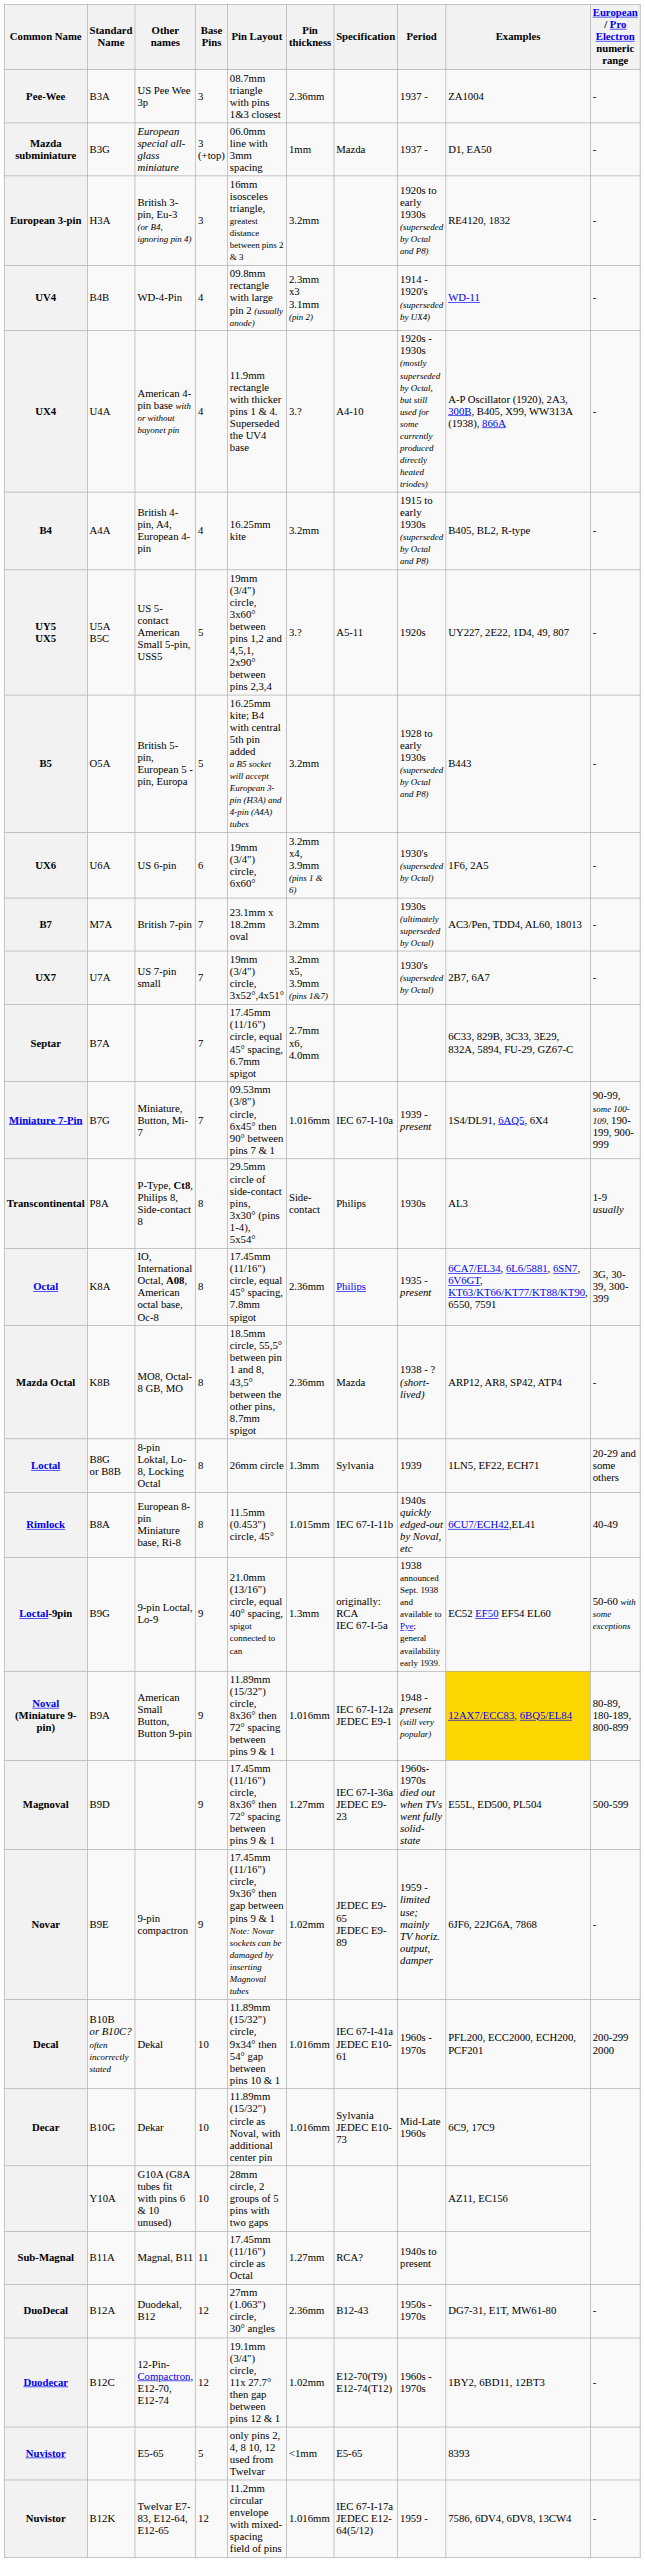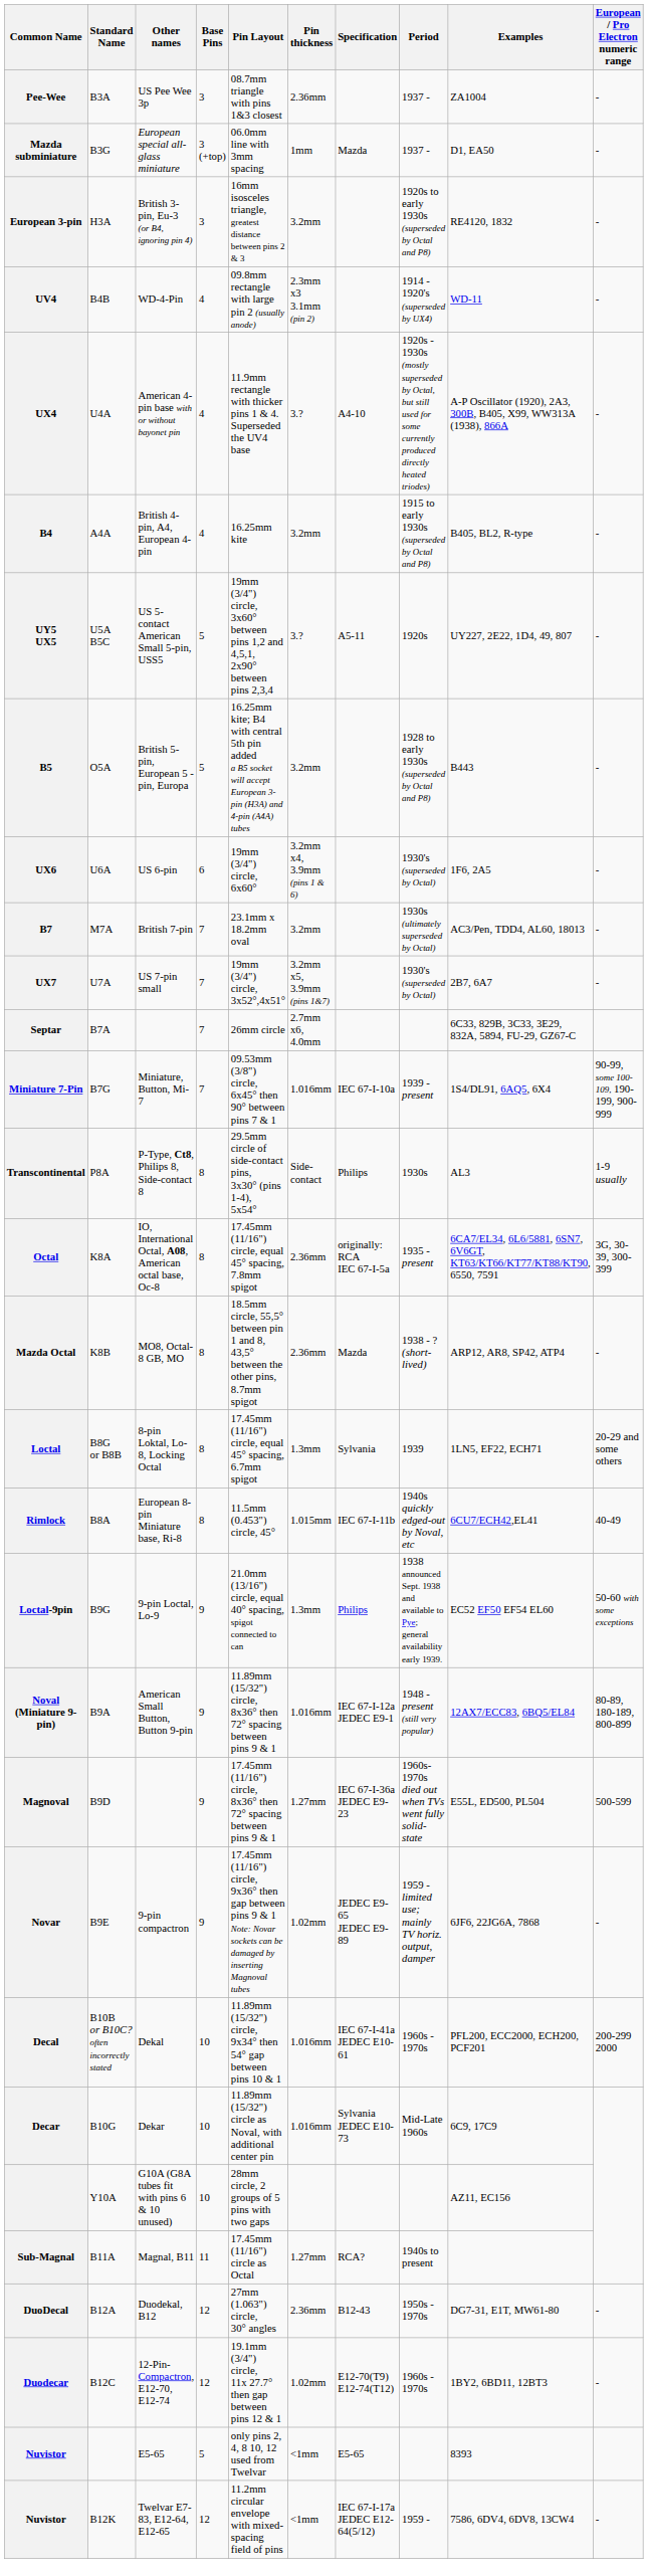B7A | Pin Layout: 17.45mm (11/16") circle, equal 45° spacing, 6.7mm spigot -> 26mm circle
K8A | Specification: Philips -> originally: RCA IEC 67-I-5a
B8G or B8B | Pin Layout: 26mm circle -> 17.45mm (11/16") circle, equal 45° spacing, 6.7mm spigot
B9G | Specification: originally: RCA IEC 67-I-5a -> Philips
B9A | Examples: gold background -> no background
B12K | Pin thickness: 1.016mm -> <1mm
